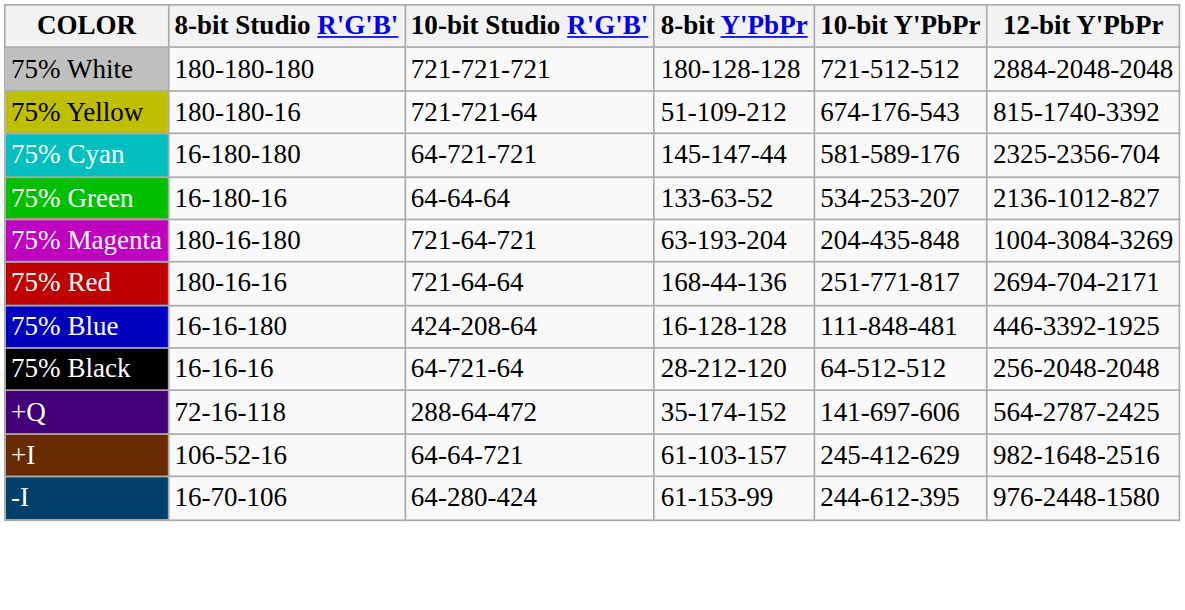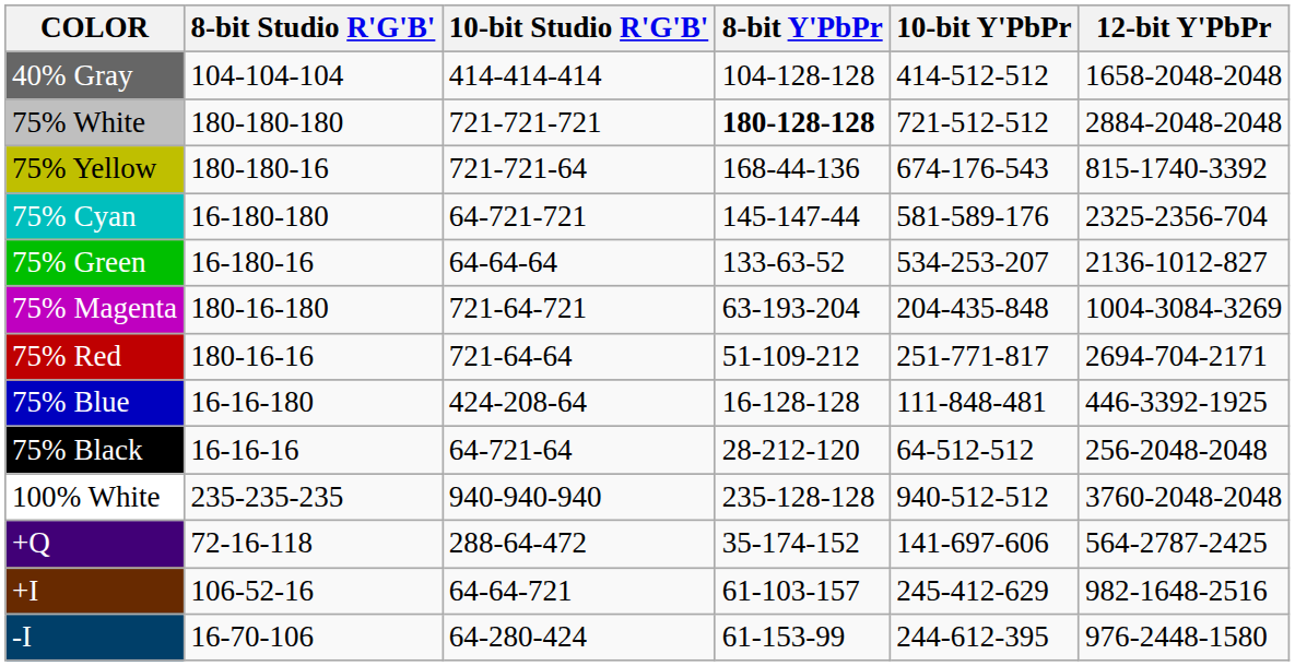+ row: 40% Gray | 104-104-104 | 414-414-414 | 104-128-128 | 414-512-512 | 1658-2048-2048
75% White | 8-bit Y'PbPr: normal -> bold
75% Yellow | 8-bit Y'PbPr: 51-109-212 -> 168-44-136
75% Red | 8-bit Y'PbPr: 168-44-136 -> 51-109-212
+ row: 100% White | 235-235-235 | 940-940-940 | 235-128-128 | 940-512-512 | 3760-2048-2048
